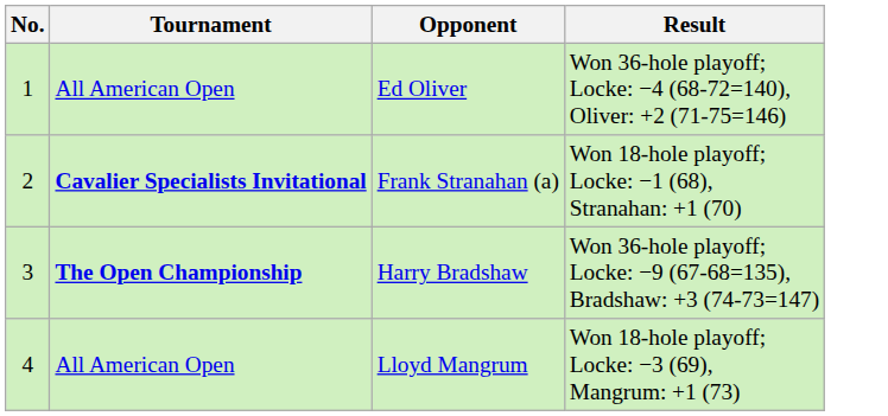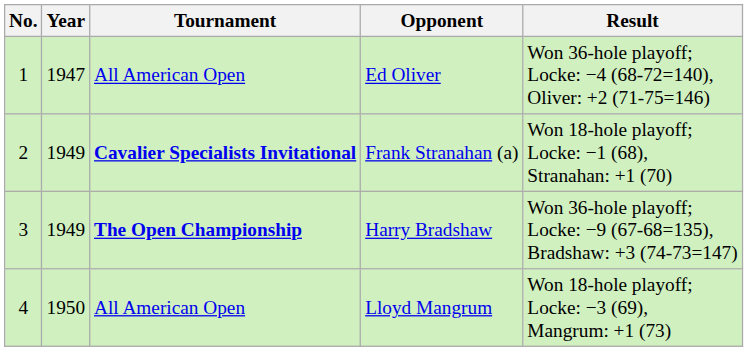+ column: Year | 1947 | 1949 | 1949 | 1950
